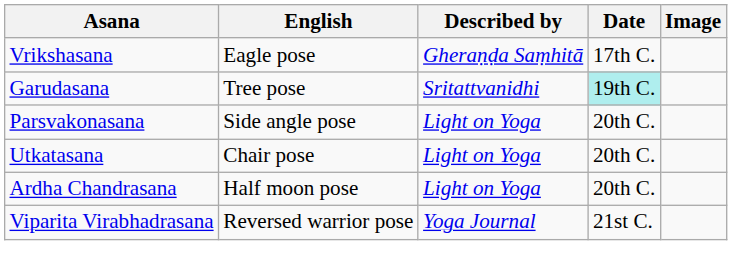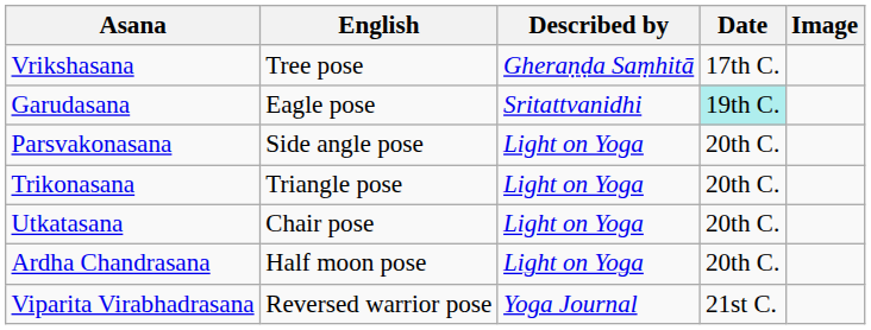Vrikshasana | English: Eagle pose -> Tree pose
Garudasana | English: Tree pose -> Eagle pose
+ row: Trikonasana | Triangle pose | Light on Yoga | 20th C.
